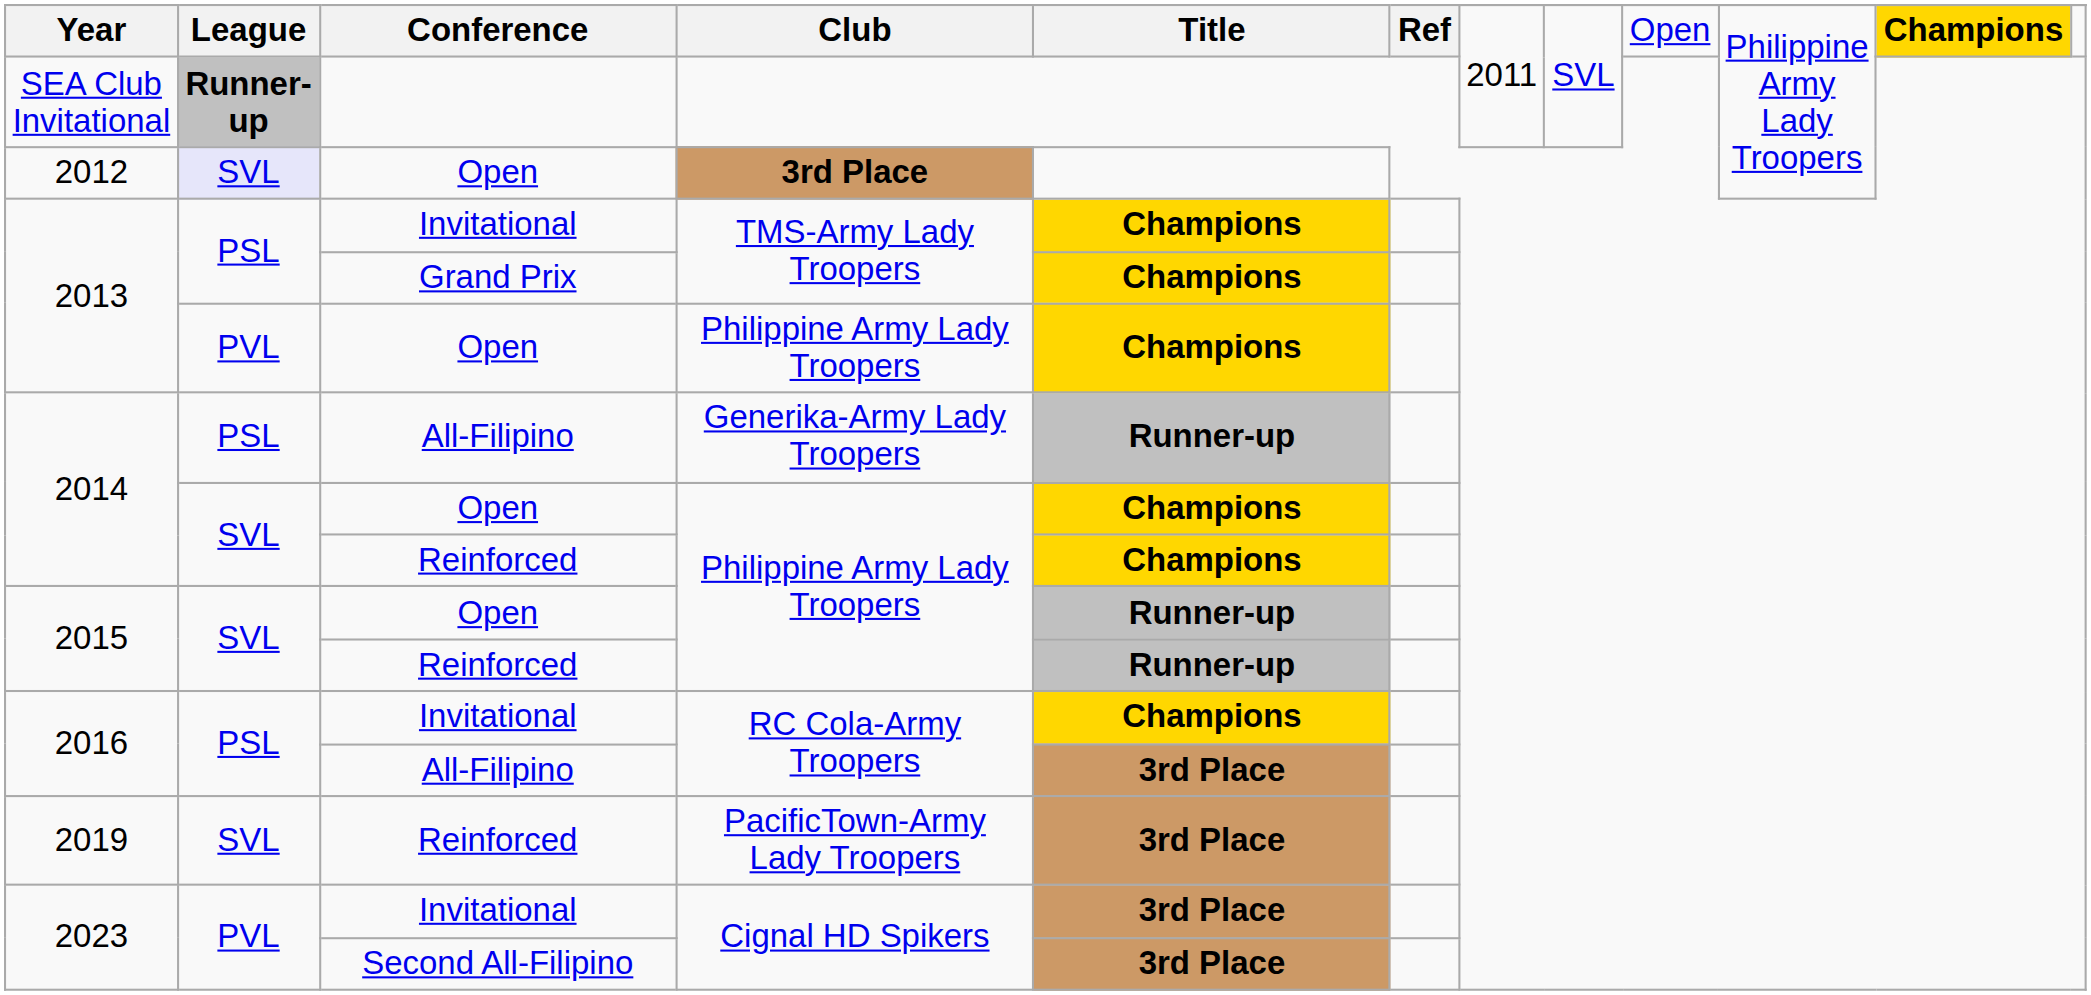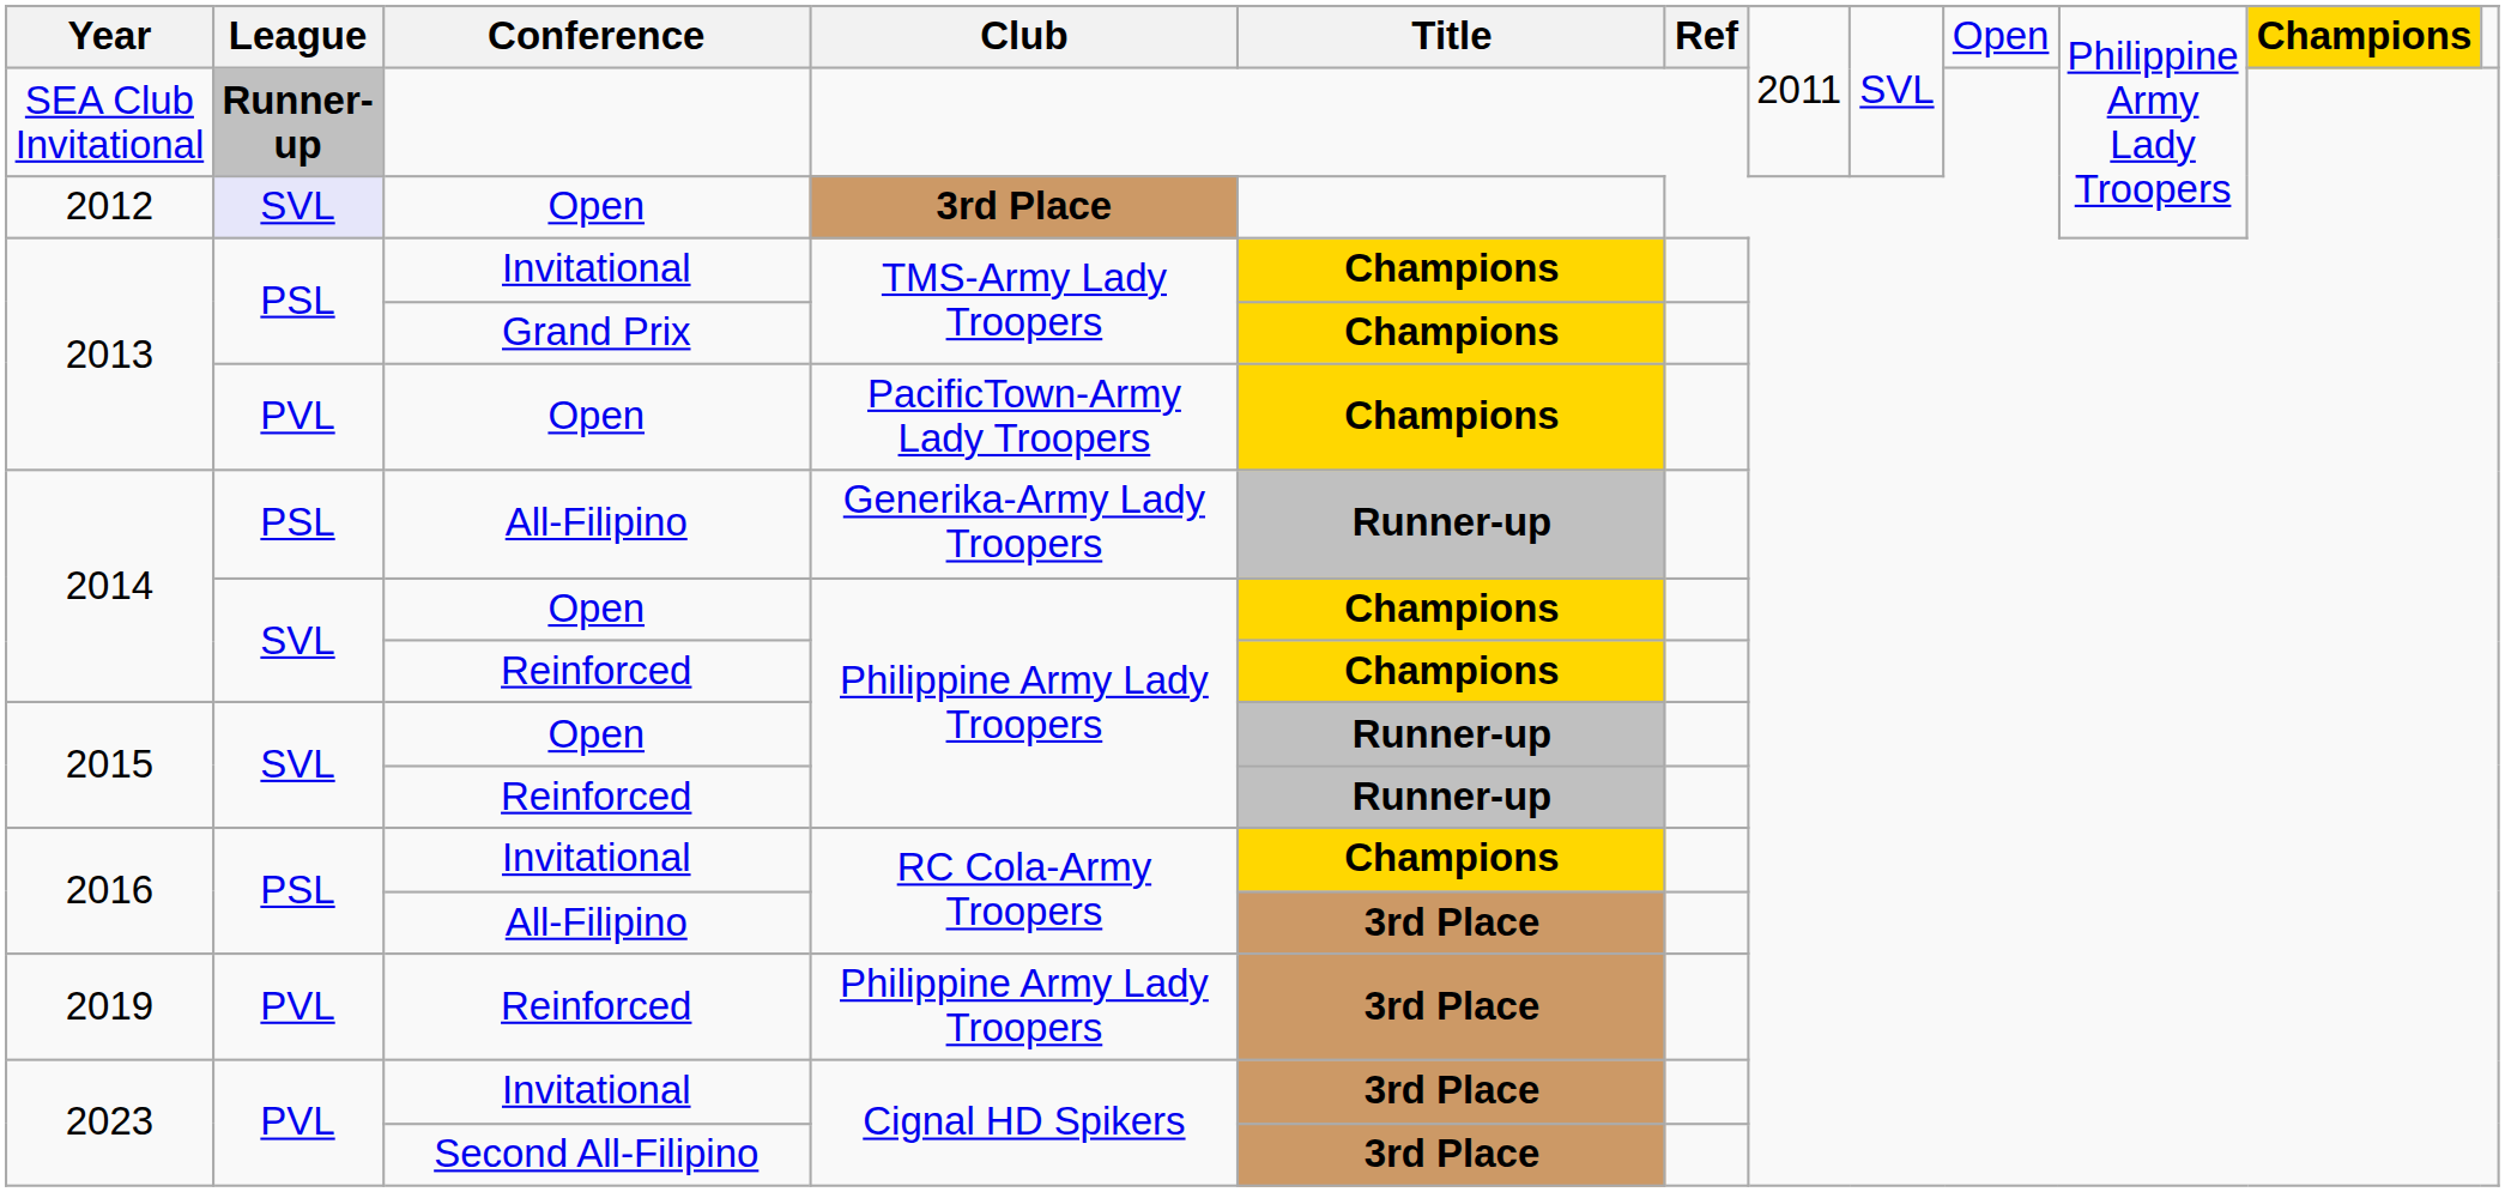2013 / Open | Club: Philippine Army Lady Troopers -> PacificTown-Army Lady Troopers
2019 | League: SVL -> PVL
2019 | Club: PacificTown-Army Lady Troopers -> Philippine Army Lady Troopers
